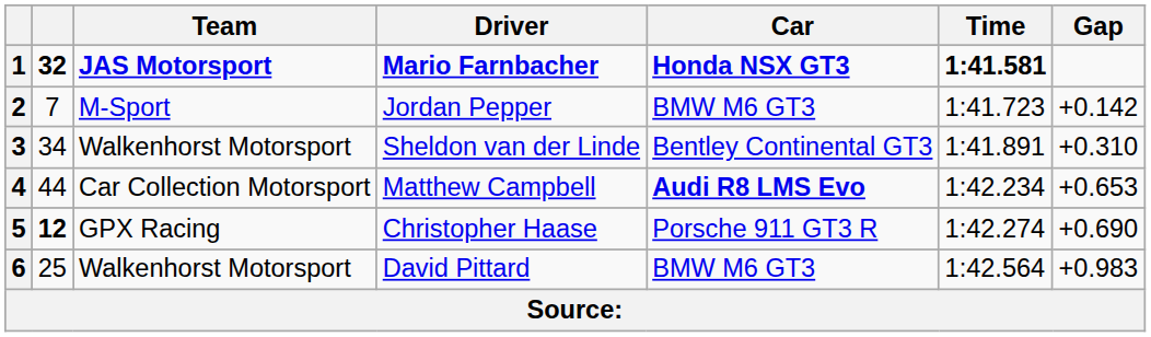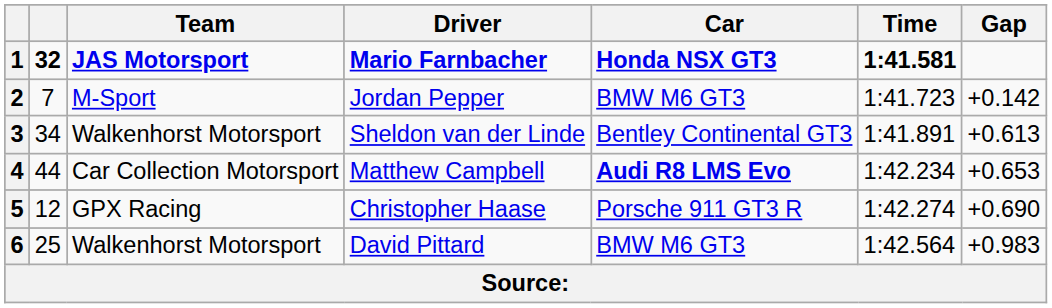3 | Gap: +0.310 -> +0.613
5 | column 2: bold -> normal
